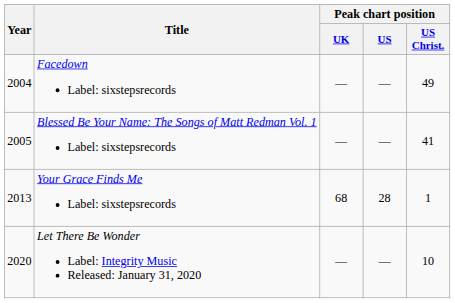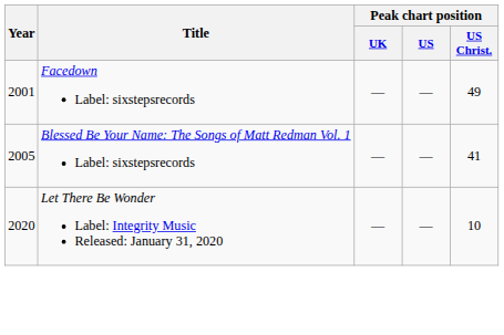Facedown Label: sixstepsrecords | Year: 2004 -> 2001
- row: 2013 | Your Grace Finds Me Label: sixstepsrecords | 68 | 28 | 1
